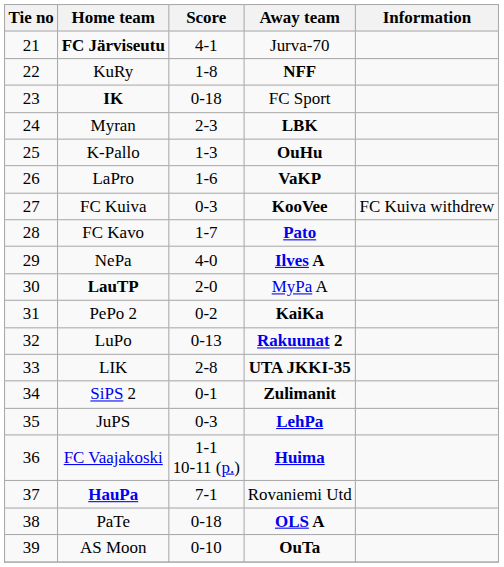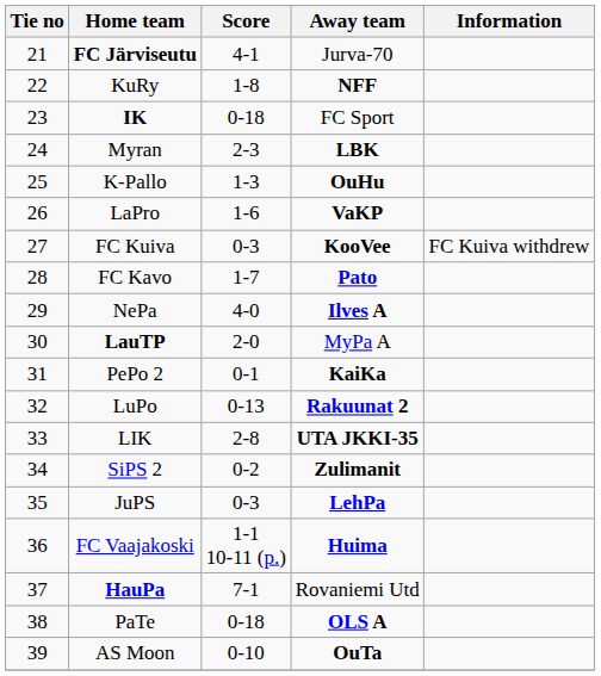PePo 2 | Score: 0-2 -> 0-1
SiPS 2 | Score: 0-1 -> 0-2
